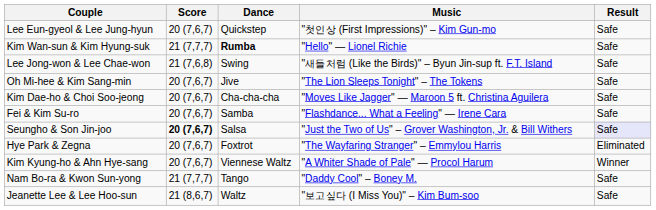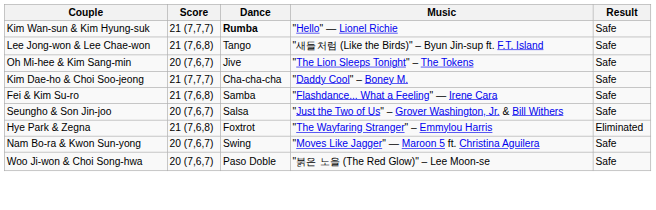- row: Lee Eun-gyeol & Lee Jung-hyun | 20 (7,6,7) | Quickstep | "첫인상 (First Impressions)" – Kim Gun-mo | Safe
Lee Jong-won & Lee Chae-won | Dance: Swing -> Tango
Kim Dae-ho & Choi Soo-jeong | Score: 20 (7,6,7) -> 21 (7,7,7)
Kim Dae-ho & Choi Soo-jeong | Music: "Moves Like Jagger" — Maroon 5 ft. Christina Aguilera -> "Daddy Cool" – Boney M.
Fei & Kim Su-ro | Score: 20 (7,6,7) -> 21 (7,6,8)
Seungho & Son Jin-joo | Score: bold -> normal
Seungho & Son Jin-joo | Result: lavender background -> no background
Hye Park & Zegna | Score: 20 (7,6,7) -> 21 (7,6,8)
- row: Kim Kyung-ho & Ahn Hye-sang | 20 (7,6,7) | Viennese Waltz | "A Whiter Shade of Pale" — Procol Harum | Winner
Nam Bo-ra & Kwon Sun-yong | Score: 21 (7,7,7) -> 20 (7,6,7)
Nam Bo-ra & Kwon Sun-yong | Dance: Tango -> Swing
Nam Bo-ra & Kwon Sun-yong | Music: "Daddy Cool" – Boney M. -> "Moves Like Jagger" — Maroon 5 ft. Christina Aguilera
+ row: Woo Ji-won & Choi Song-hwa | 20 (7,6,7) | Paso Doble | "붉은 노을 (The Red Glow)" – Lee Moon-se | Safe
- row: Jeanette Lee & Lee Hoo-sun | 21 (8,6,7) | Waltz | "보고싶다 (I Miss You)" – Kim Bum-soo | Safe
